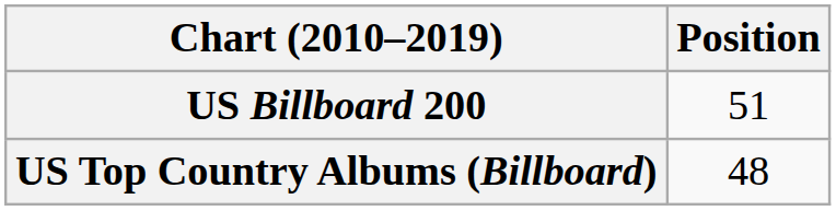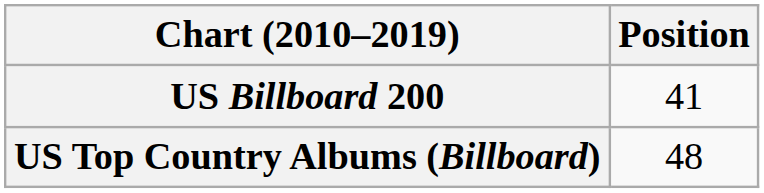US Billboard 200 | Position: 51 -> 41
